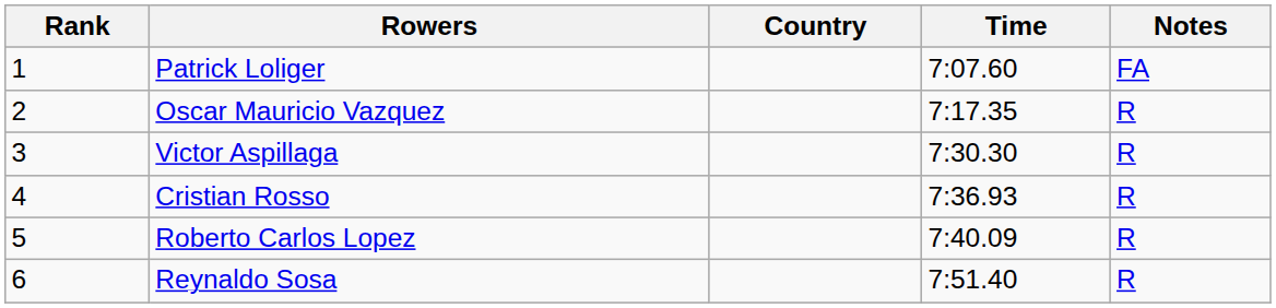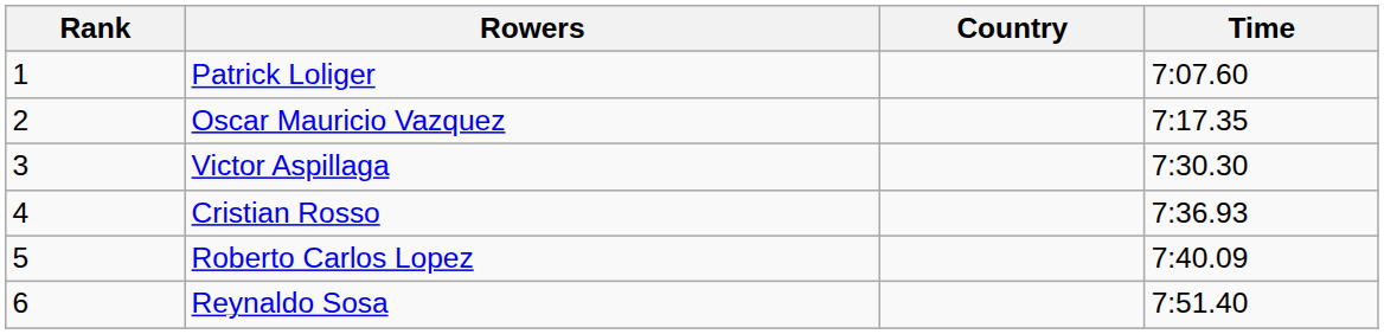- column: Notes | FA | R | R | R | R | R
